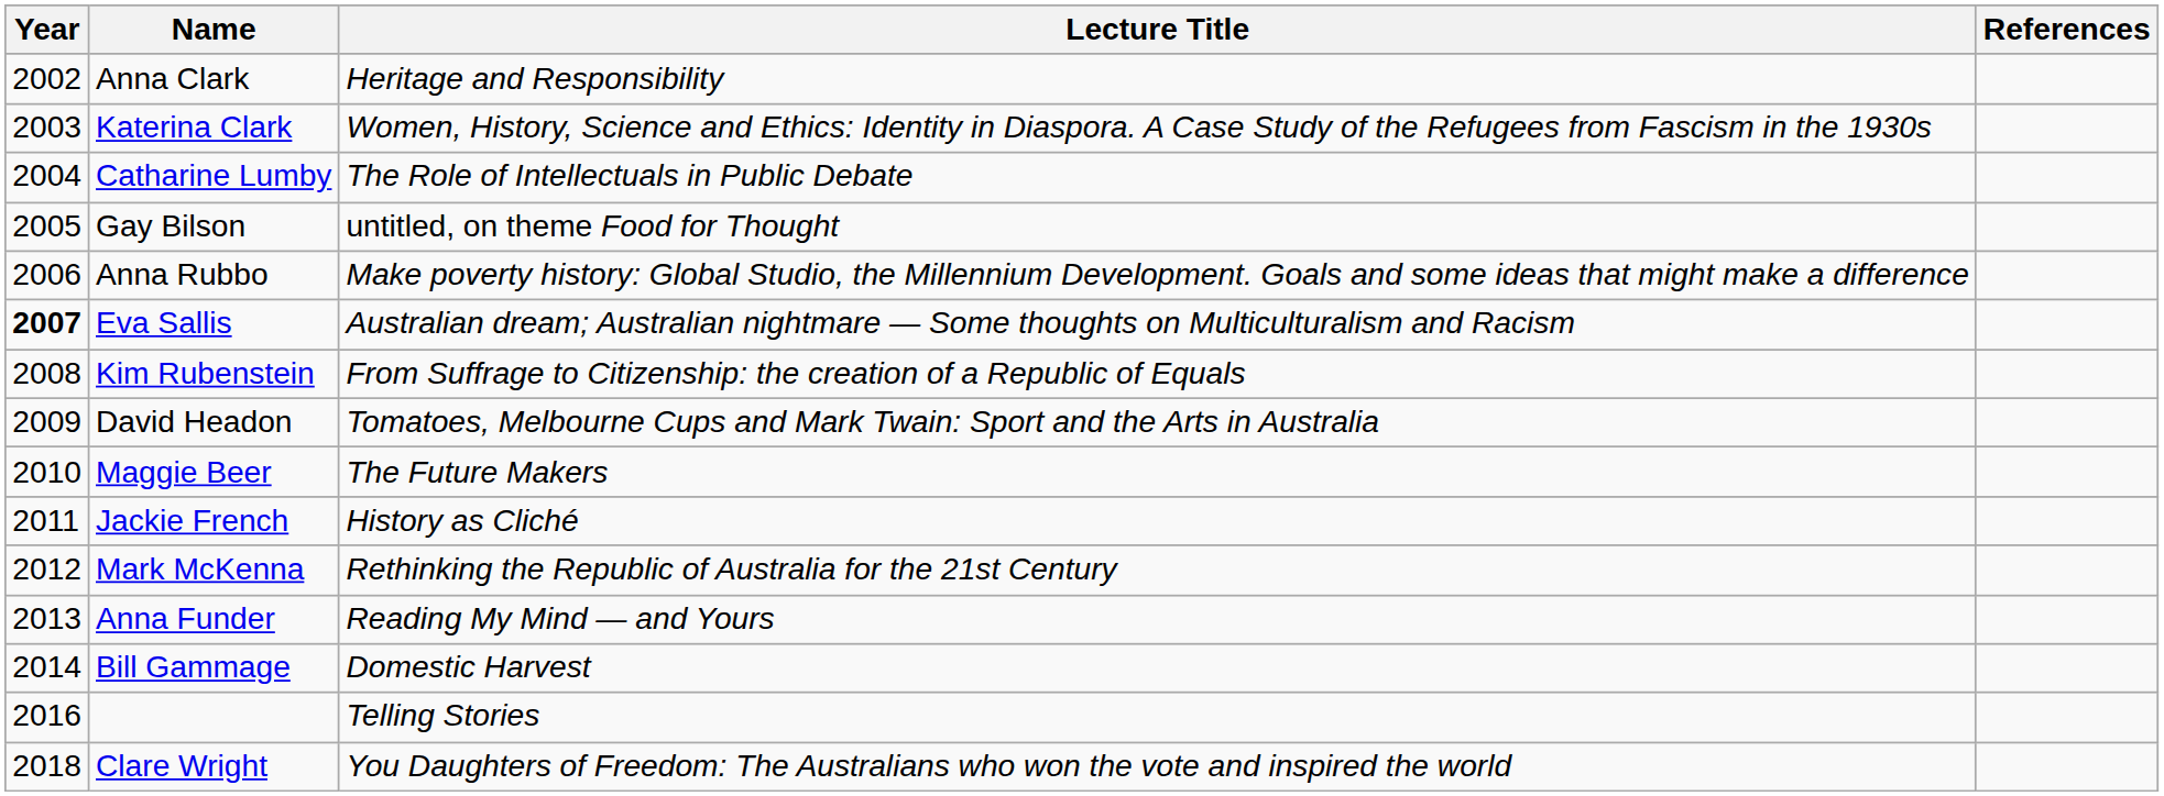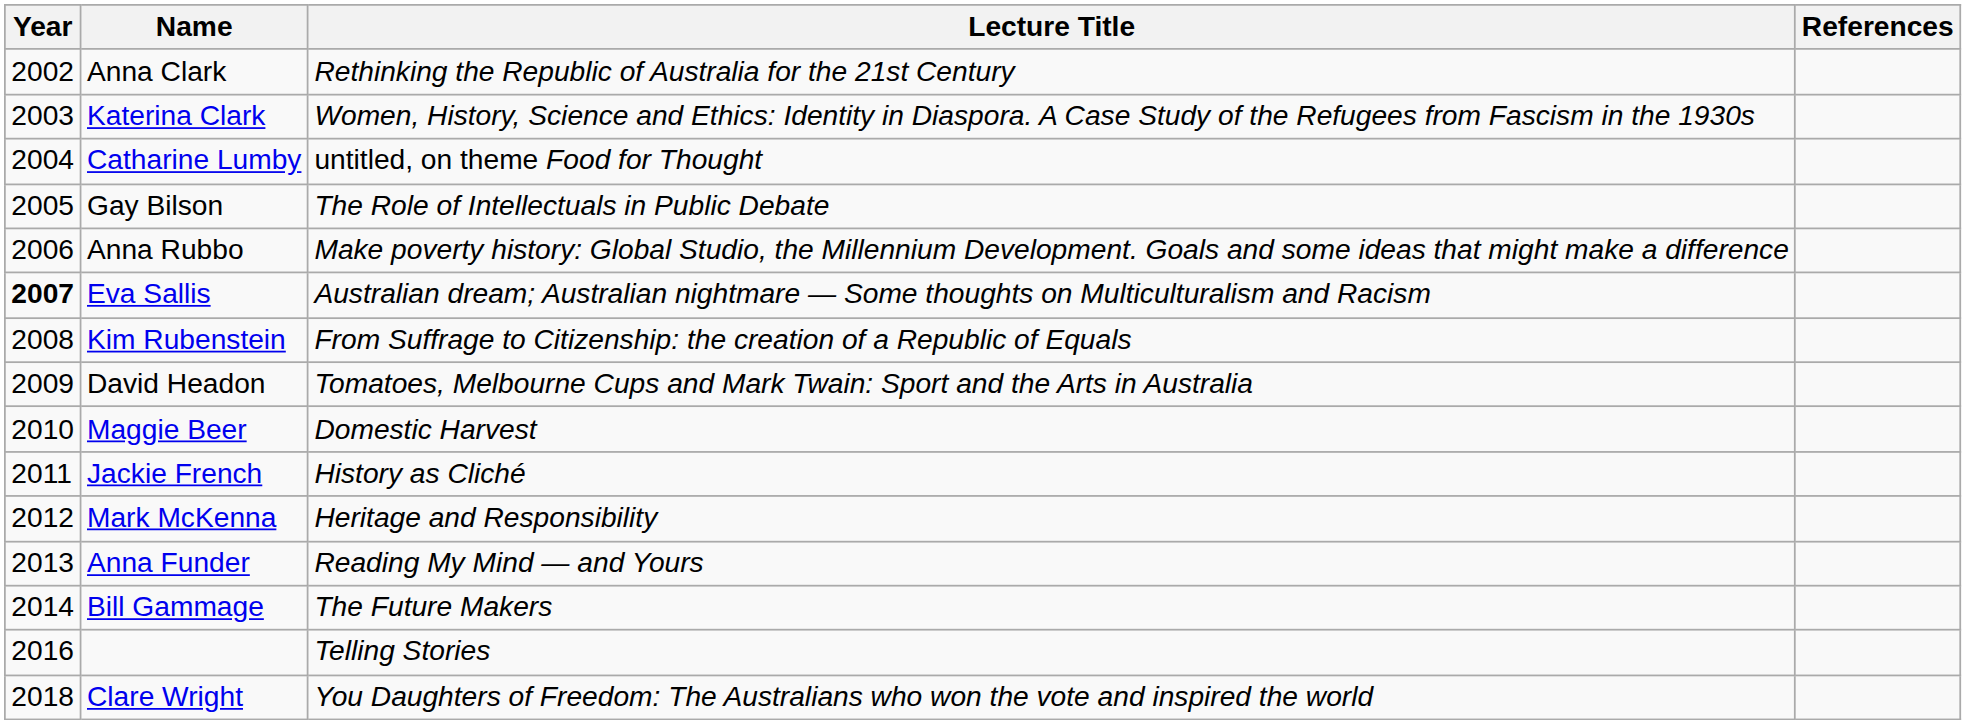Anna Clark | Lecture Title: Heritage and Responsibility -> Rethinking the Republic of Australia for the 21st Century
Catharine Lumby | Lecture Title: The Role of Intellectuals in Public Debate -> untitled, on theme Food for Thought
Gay Bilson | Lecture Title: untitled, on theme Food for Thought -> The Role of Intellectuals in Public Debate
Maggie Beer | Lecture Title: The Future Makers -> Domestic Harvest
Mark McKenna | Lecture Title: Rethinking the Republic of Australia for the 21st Century -> Heritage and Responsibility
Bill Gammage | Lecture Title: Domestic Harvest -> The Future Makers
